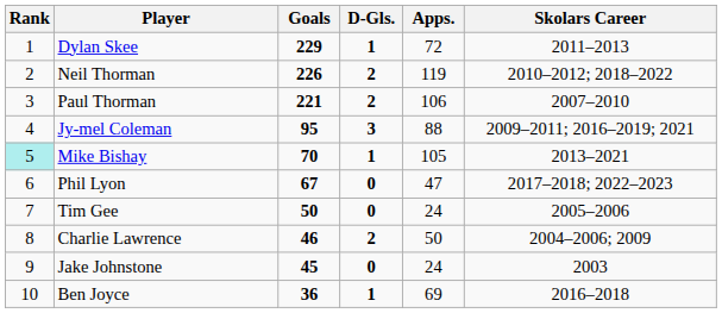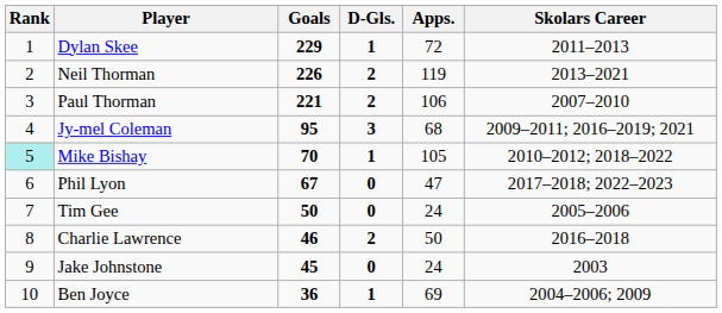Neil Thorman | Skolars Career: 2010–2012; 2018–2022 -> 2013–2021
Jy-mel Coleman | Apps.: 88 -> 68
Mike Bishay | Skolars Career: 2013–2021 -> 2010–2012; 2018–2022
Charlie Lawrence | Skolars Career: 2004–2006; 2009 -> 2016–2018
Ben Joyce | Skolars Career: 2016–2018 -> 2004–2006; 2009
